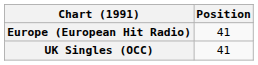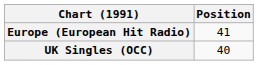UK Singles (OCC) | Position: 41 -> 40
